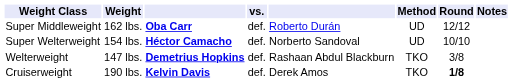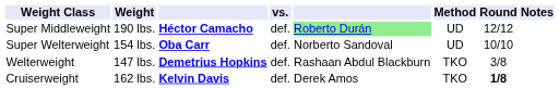Super Middleweight | Weight: 162 lbs. -> 190 lbs.
Super Middleweight | column 3: Oba Carr -> Héctor Camacho
Super Middleweight | column 5: no background -> lightgreen background
Super Welterweight | column 3: Héctor Camacho -> Oba Carr
Cruiserweight | Weight: 190 lbs. -> 162 lbs.
